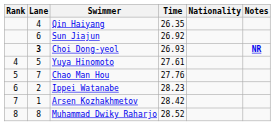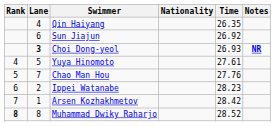columns swapped: Nationality <-> Time
Muhammad Dwiky Raharjo | Rank: normal -> bold
